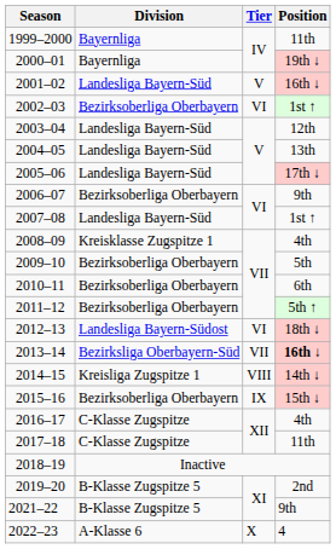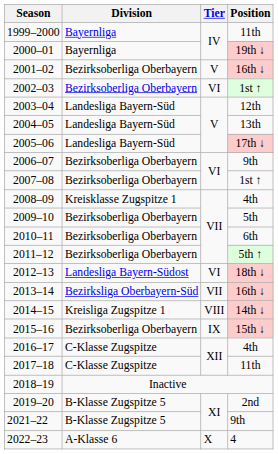2001–02 | Division: Landesliga Bayern-Süd -> Bezirksoberliga Oberbayern
2007–08 | Division: Landesliga Bayern-Süd -> Bezirksoberliga Oberbayern
2013–14 | Position: bold -> normal
